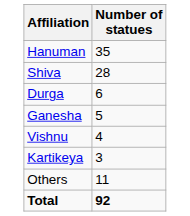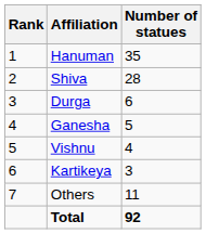+ column: Rank | 1 | 2 | 3 | 4 | 5 | 6 | 7
